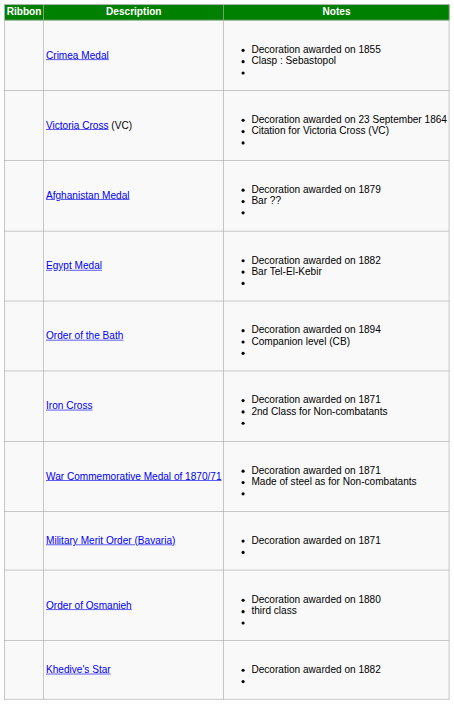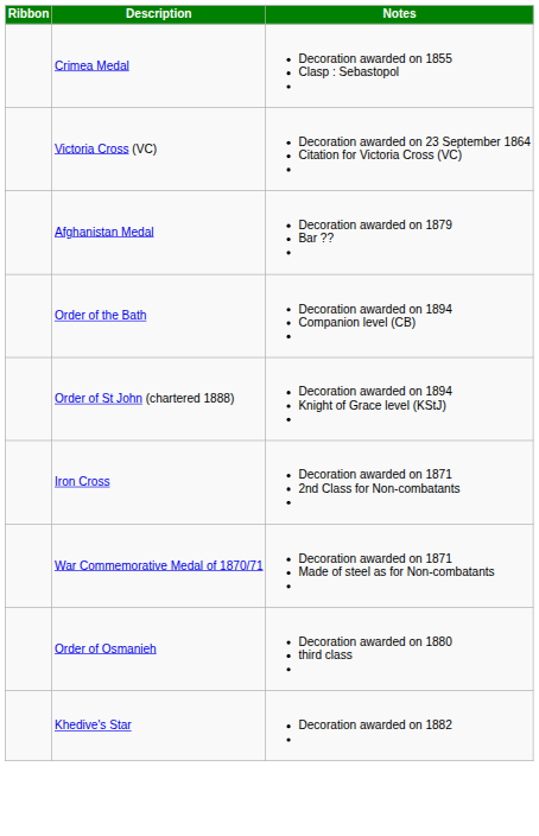- row: Egypt Medal | Decoration awarded on 1882 Bar Tel-El-Kebir
+ row: Order of St John (chartered 1888) | Decoration awarded on 1894 Knight of Grace level (KStJ)
- row: Military Merit Order (Bavaria) | Decoration awarded on 1871
